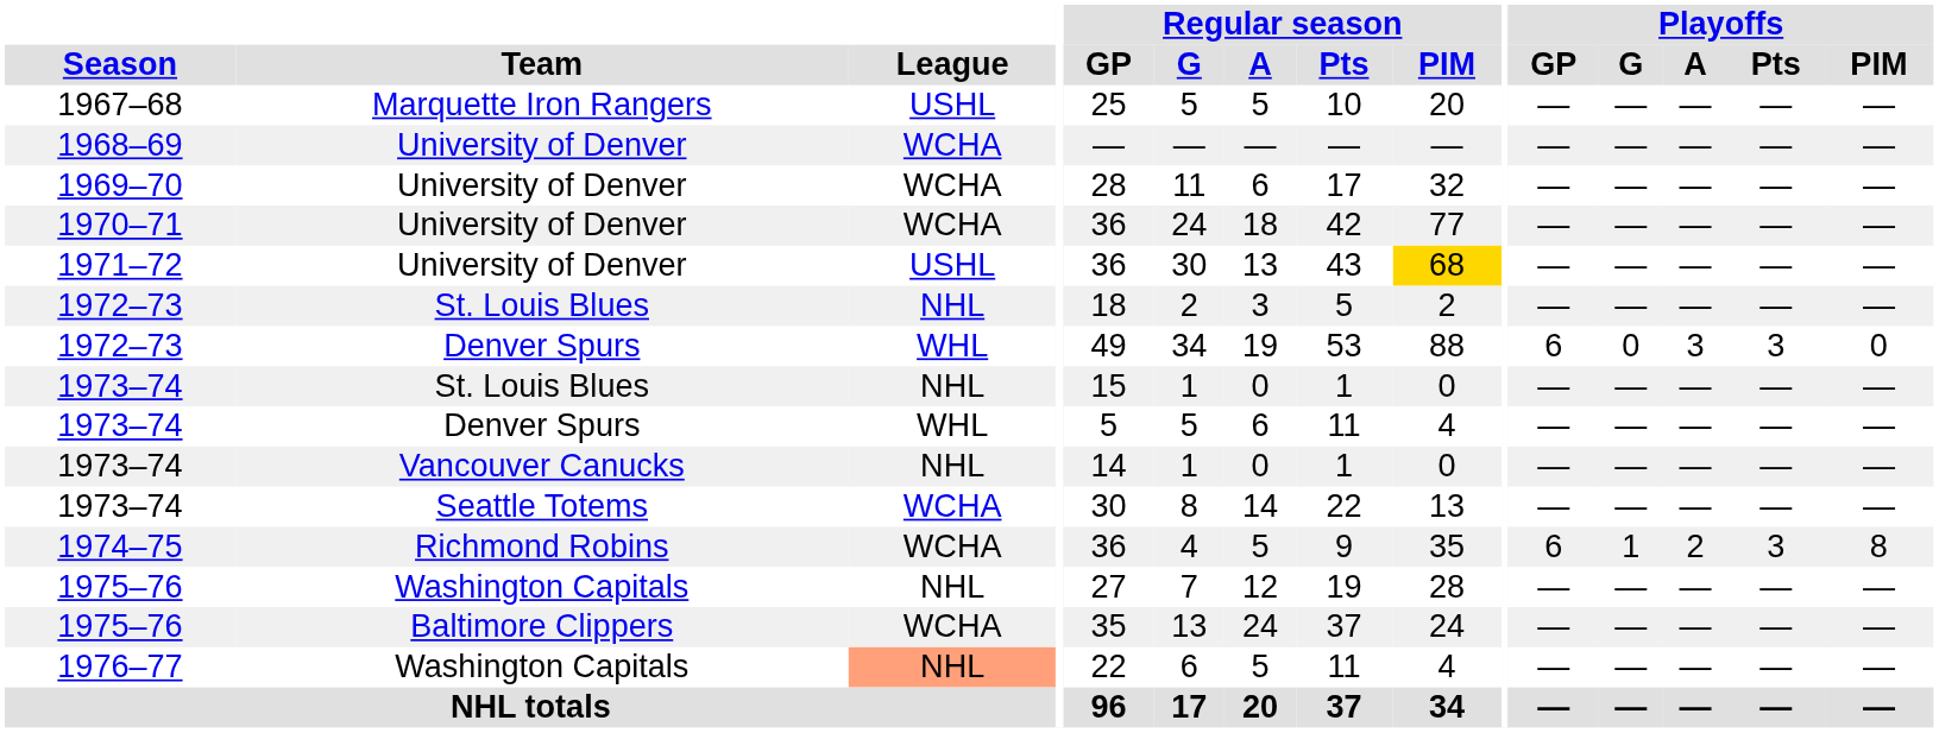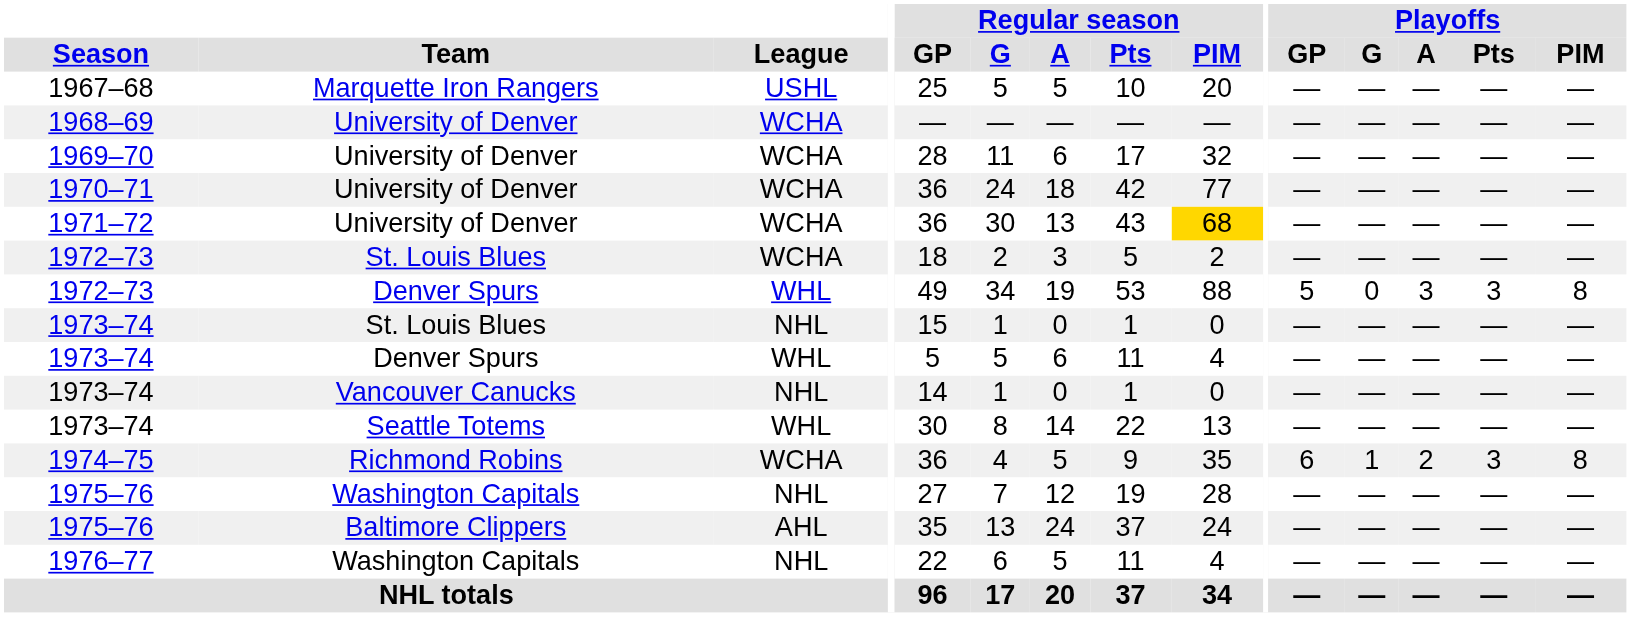1971–72 | League: USHL -> WCHA
1972–73 / St. Louis Blues | League: NHL -> WCHA
1972–73 / Denver Spurs | Playoffs / GP: 6 -> 5
1972–73 / Denver Spurs | Playoffs / PIM: 0 -> 8
1973–74 / Seattle Totems | League: WCHA -> WHL
1975–76 / Baltimore Clippers | League: WCHA -> AHL
1976–77 | League: lightsalmon background -> no background
